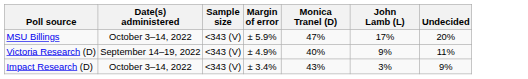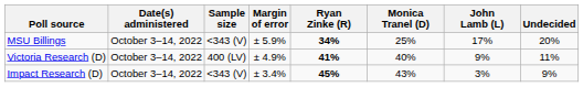+ column: Ryan Zinke (R) | 34% | 41% | 45%
MSU Billings | Monica Tranel (D): 47% -> 25%
Victoria Research (D) | Date(s) administered: September 14–19, 2022 -> October 3–14, 2022
Victoria Research (D) | Sample size: <343 (V) -> 400 (LV)
